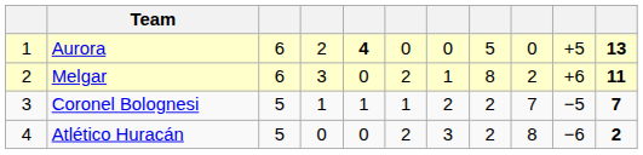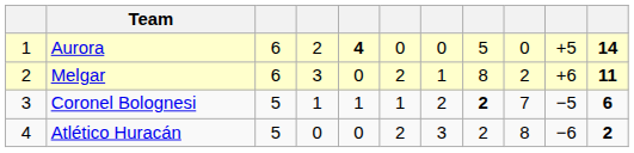Aurora | column 11: 13 -> 14
Coronel Bolognesi | column 8: normal -> bold
Coronel Bolognesi | column 11: 7 -> 6
